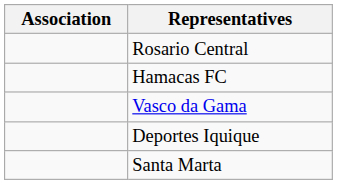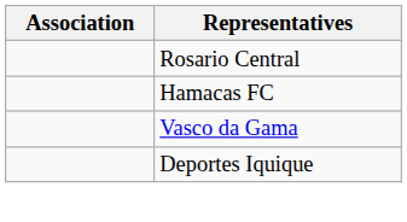- row: Santa Marta
